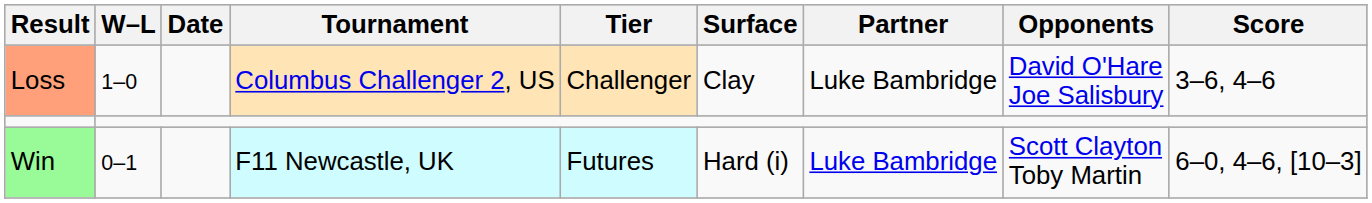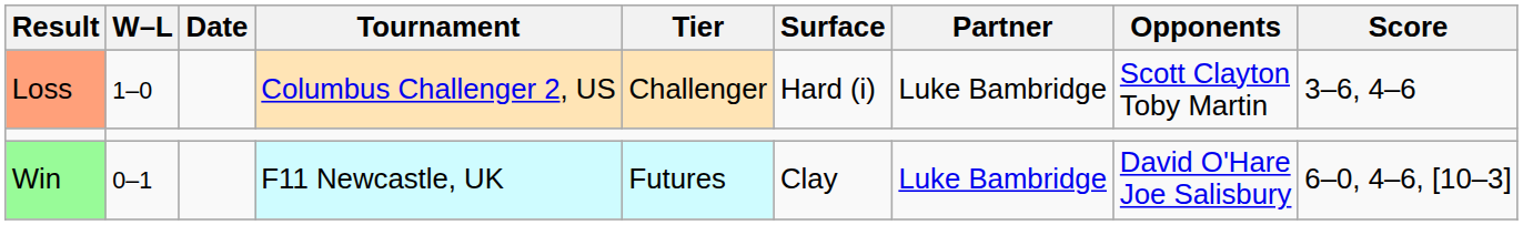Loss | Surface: Clay -> Hard (i)
Loss | Opponents: David O'Hare Joe Salisbury -> Scott Clayton Toby Martin
Win | Surface: Hard (i) -> Clay
Win | Opponents: Scott Clayton Toby Martin -> David O'Hare Joe Salisbury
